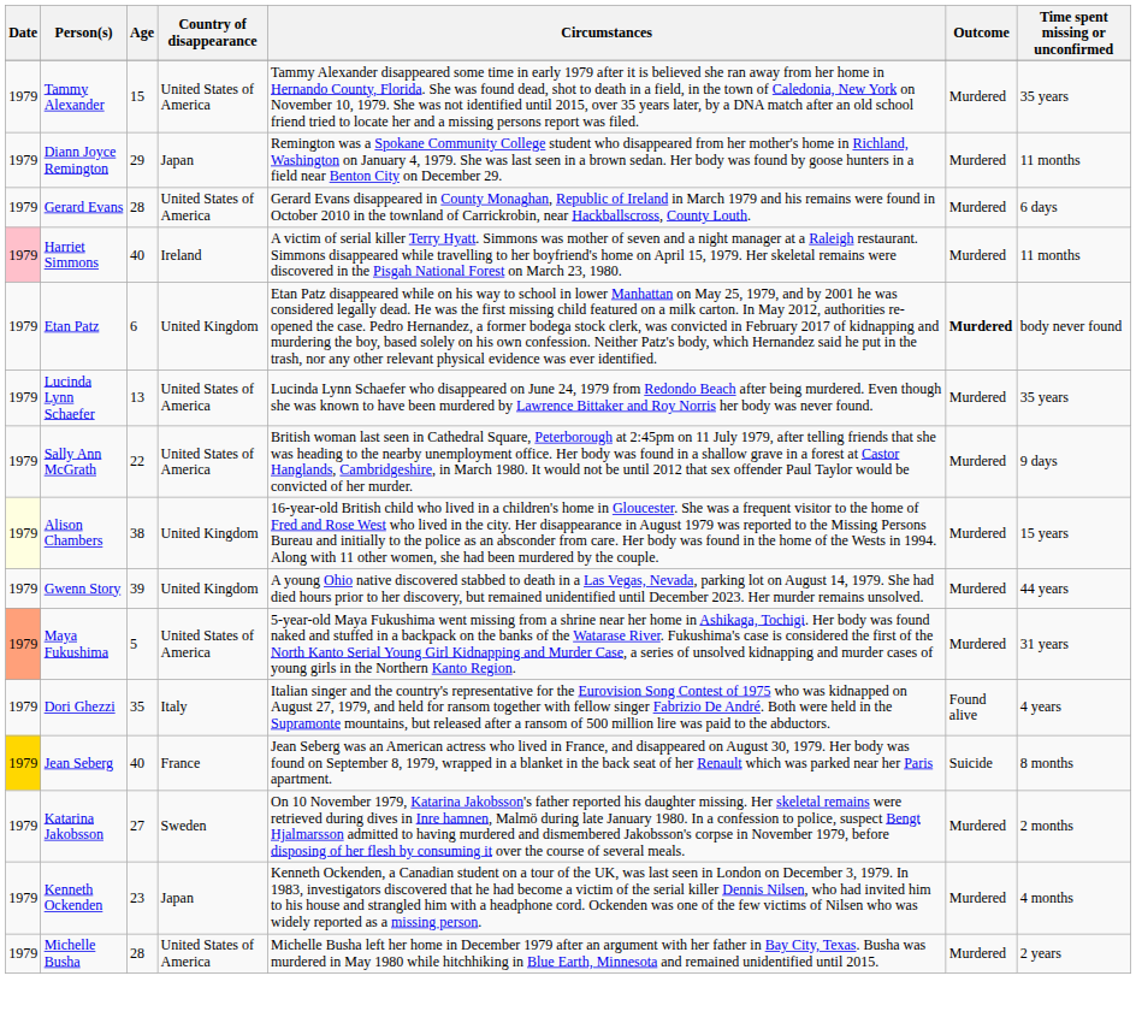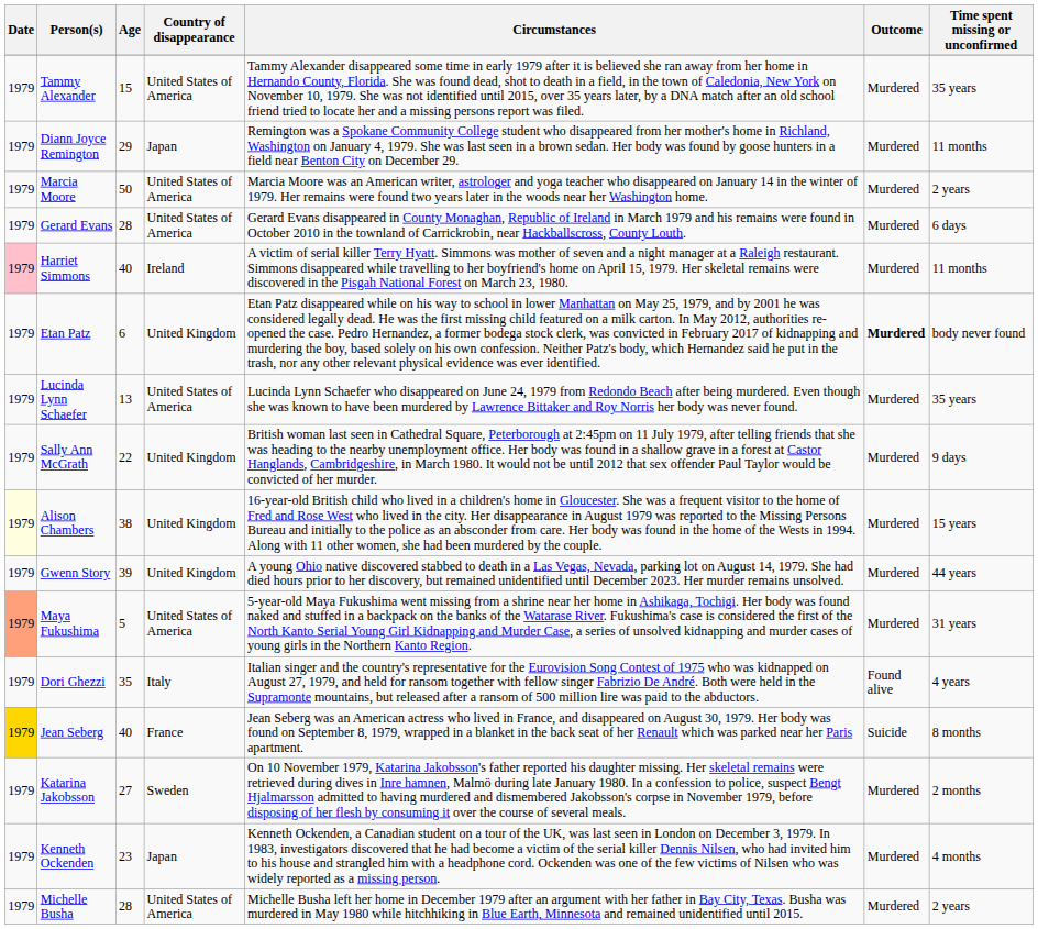+ row: 1979 | Marcia Moore | 50 | United States of America | Marcia Moore was an American writer, astrologer and yoga teacher who disappeared on January 14 in the winter of 1979. Her remains were found two years later in the woods near her Washington home. | Murdered | 2 years
Sally Ann McGrath | Country of disappearance: United States of America -> United Kingdom
